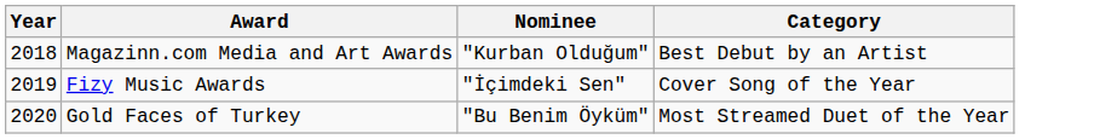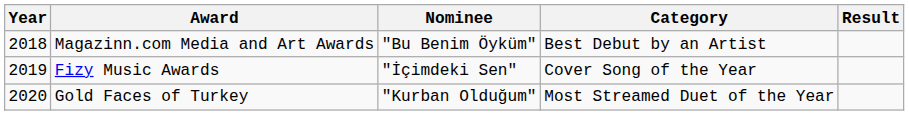+ column: Result
Magazinn.com Media and Art Awards | Nominee: "Kurban Olduğum" -> "Bu Benim Öyküm"
Gold Faces of Turkey | Nominee: "Bu Benim Öyküm" -> "Kurban Olduğum"
